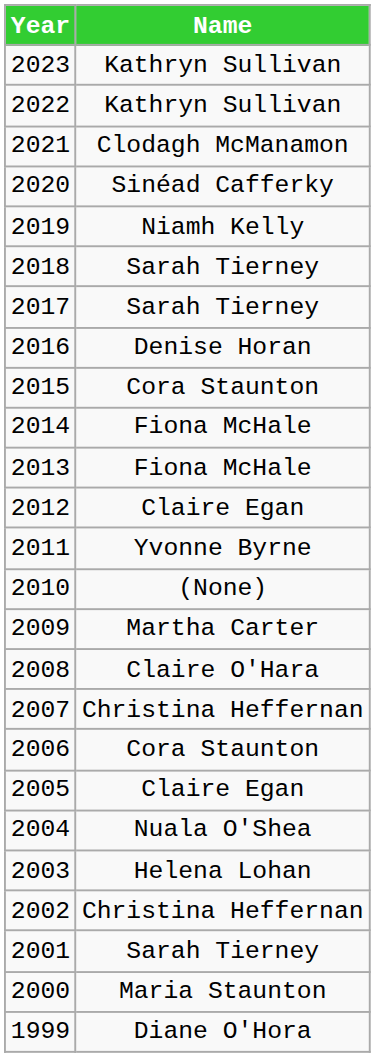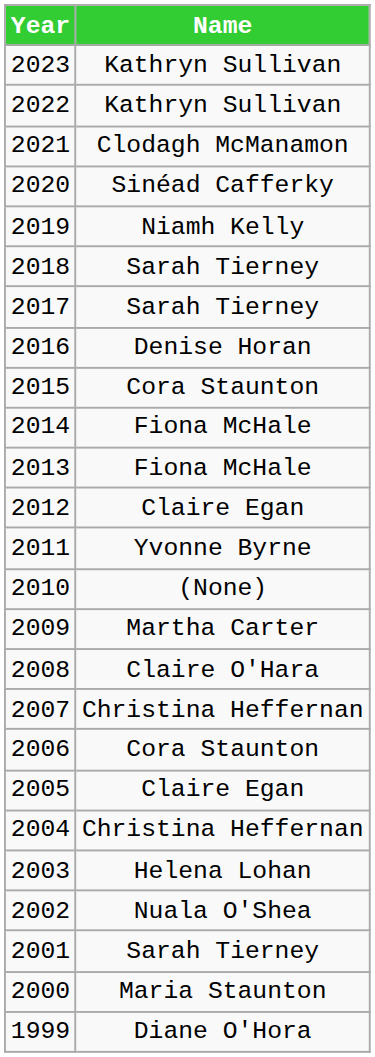2004 | Name: Nuala O'Shea -> Christina Heffernan
2002 | Name: Christina Heffernan -> Nuala O'Shea
